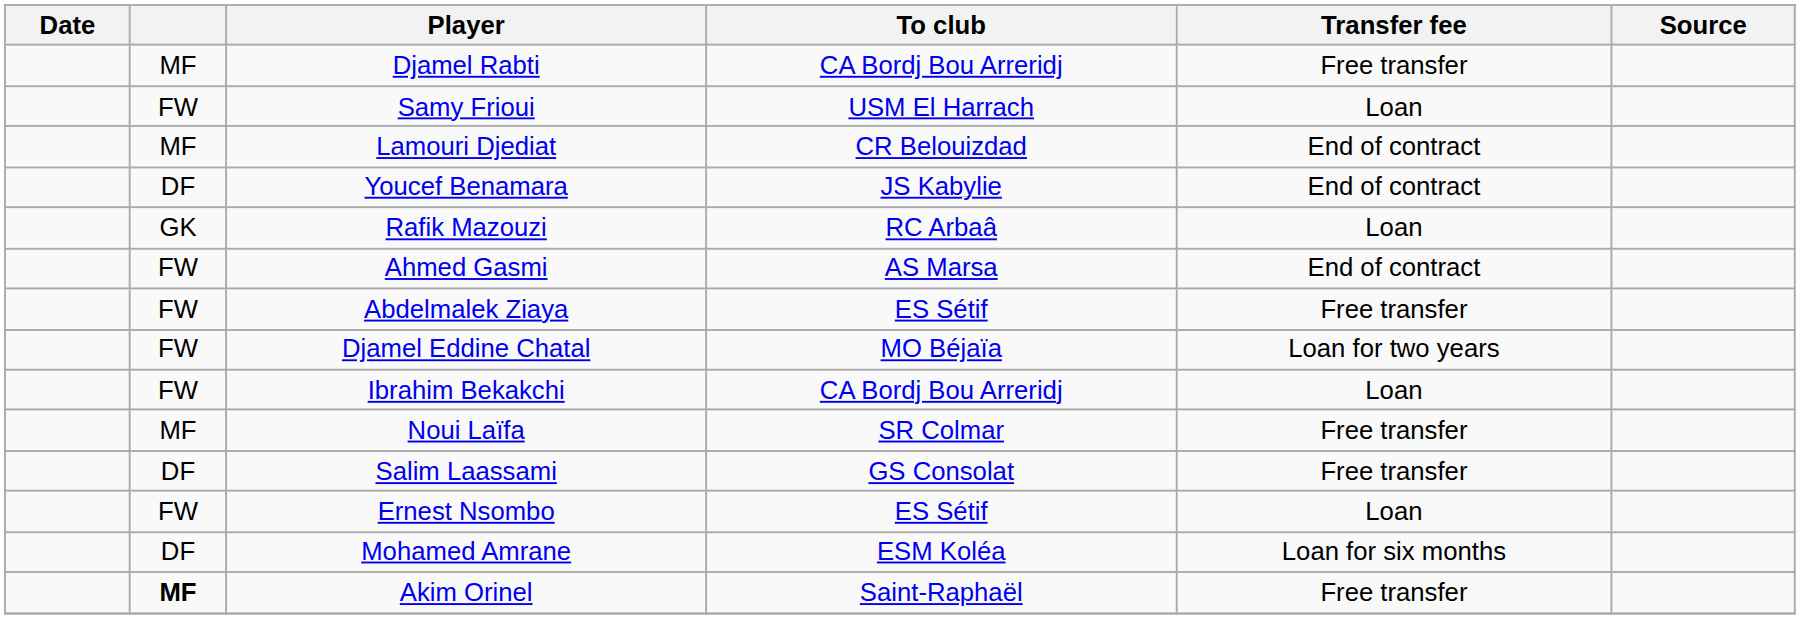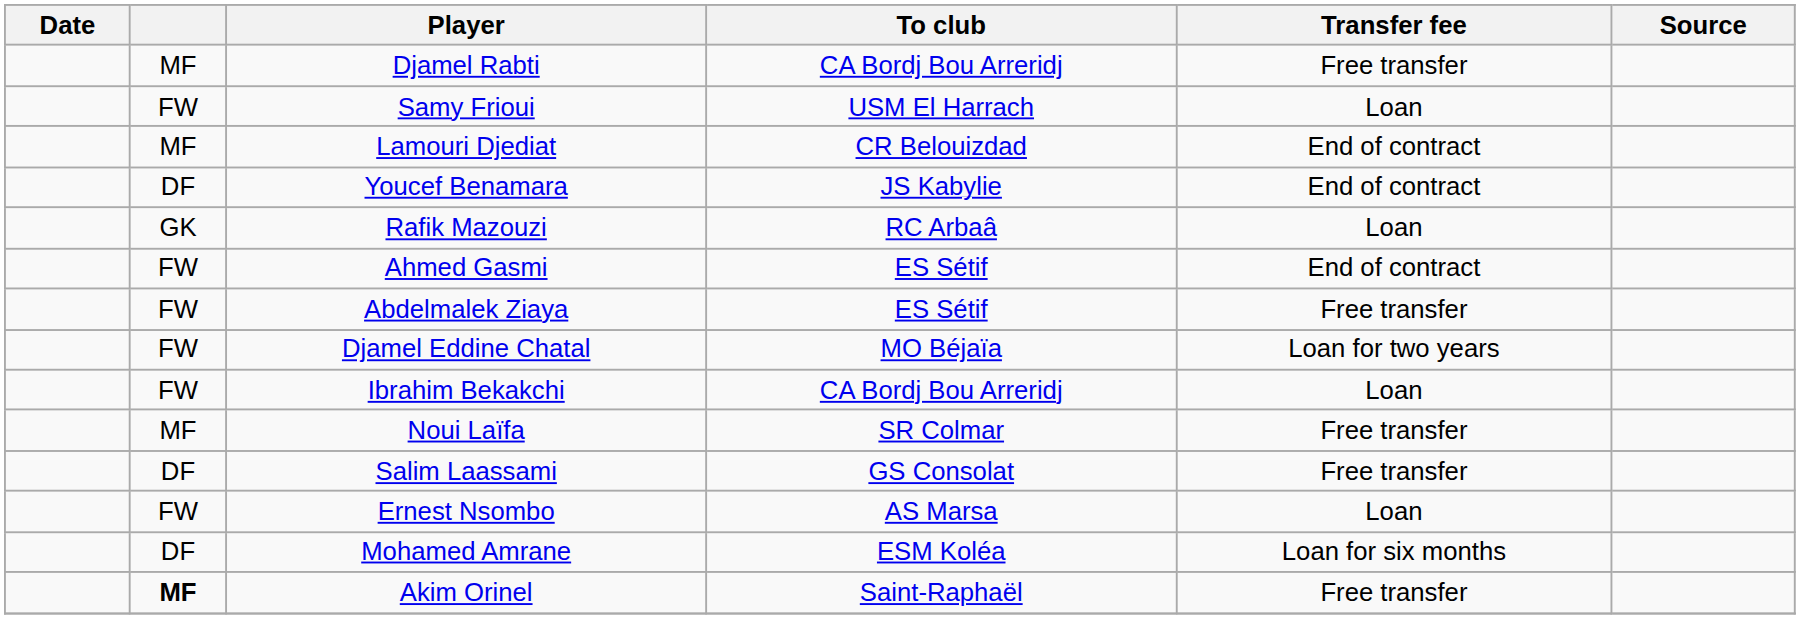Ahmed Gasmi | To club: AS Marsa -> ES Sétif
Ernest Nsombo | To club: ES Sétif -> AS Marsa
